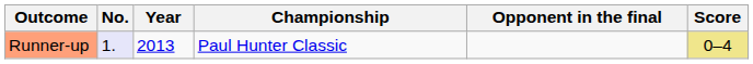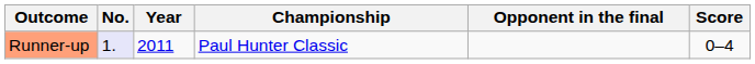Runner-up | Year: 2013 -> 2011
Runner-up | Score: khaki background -> no background
